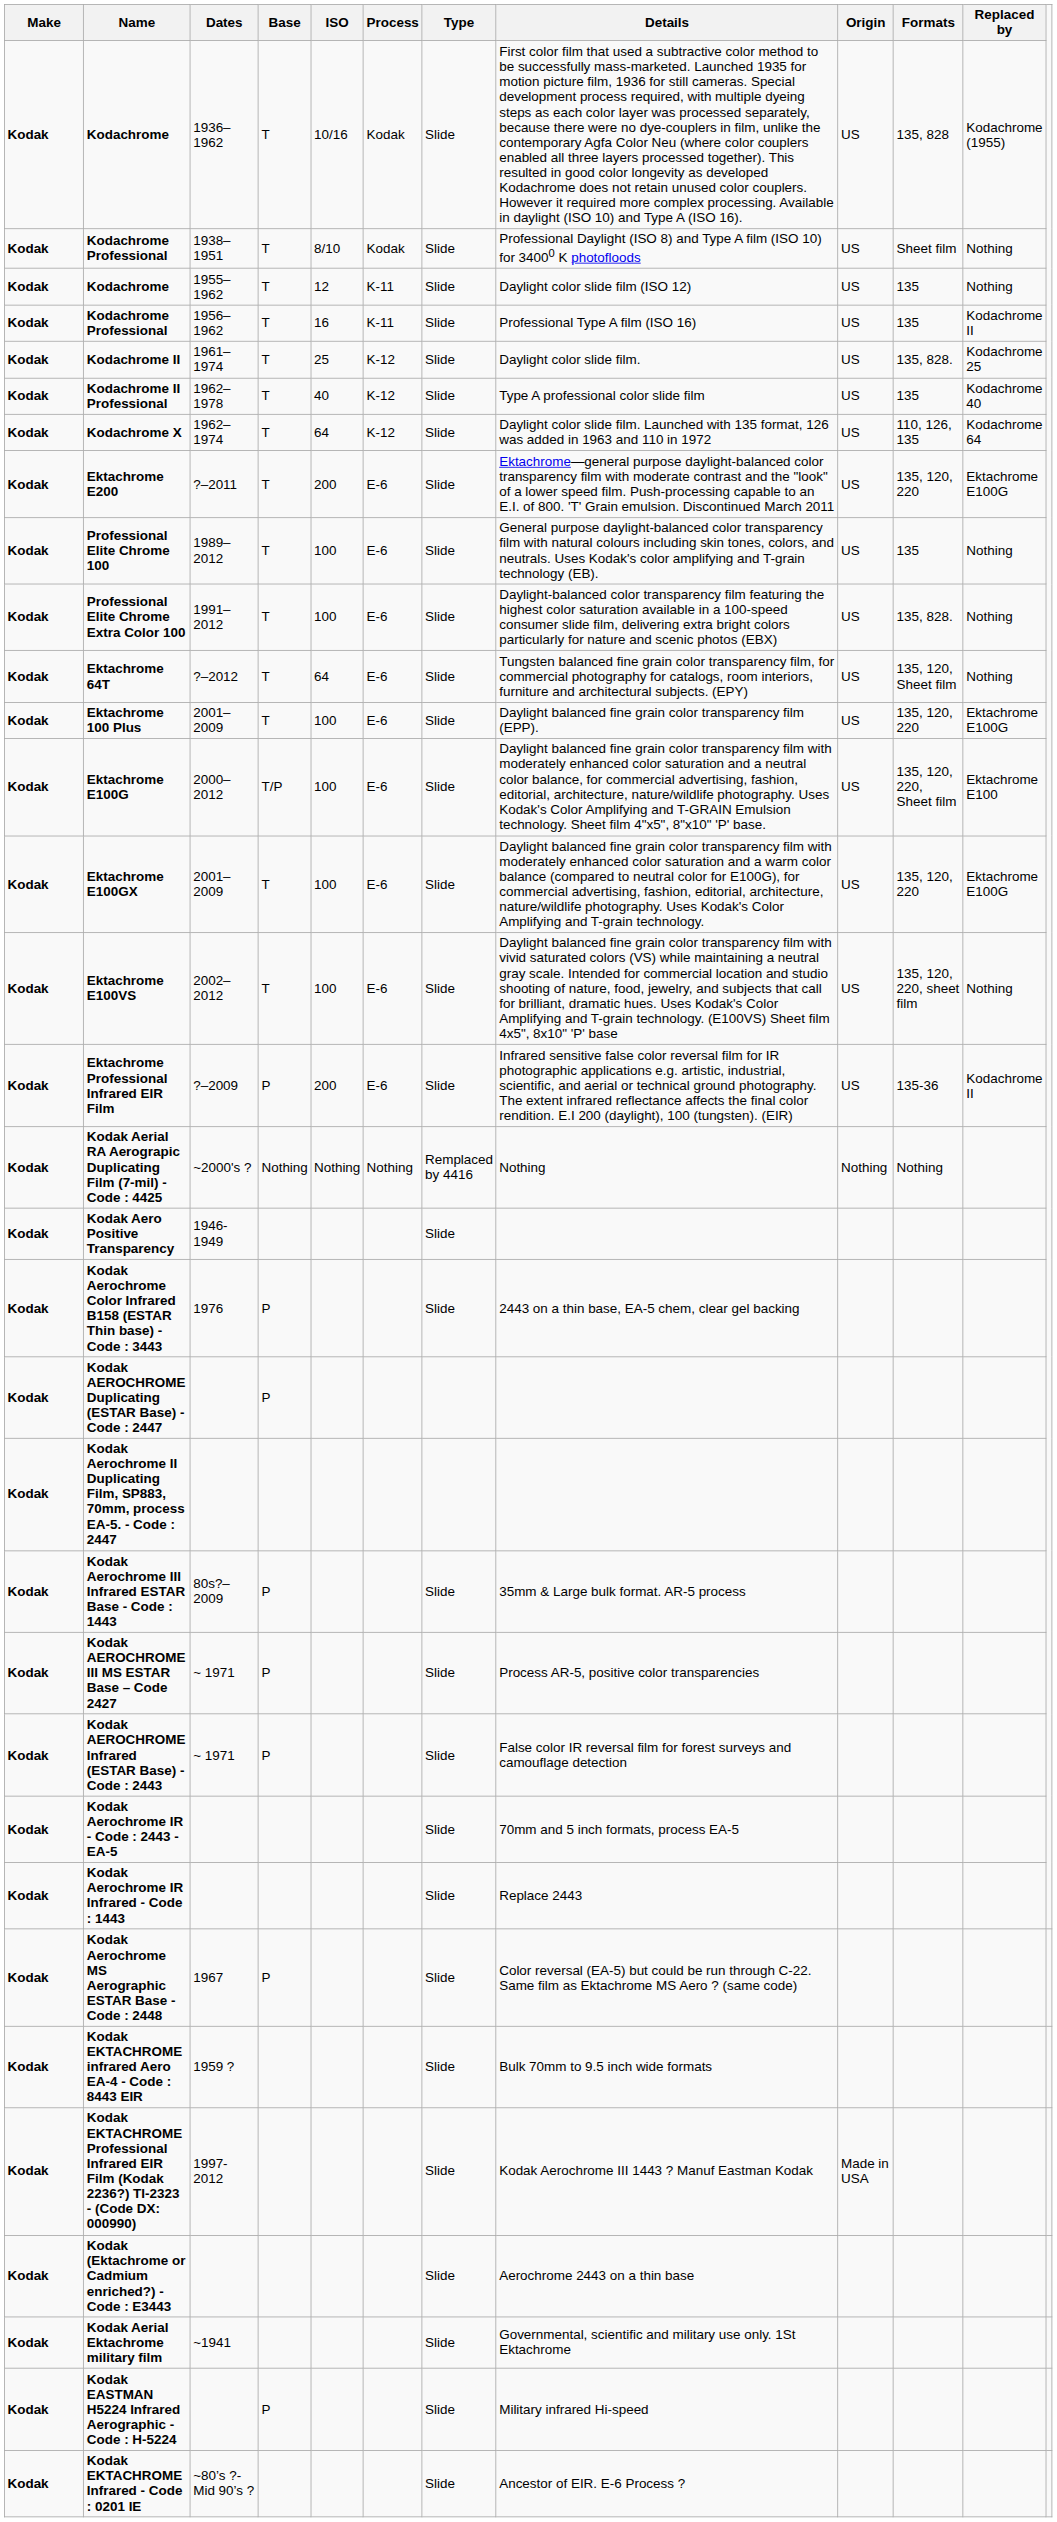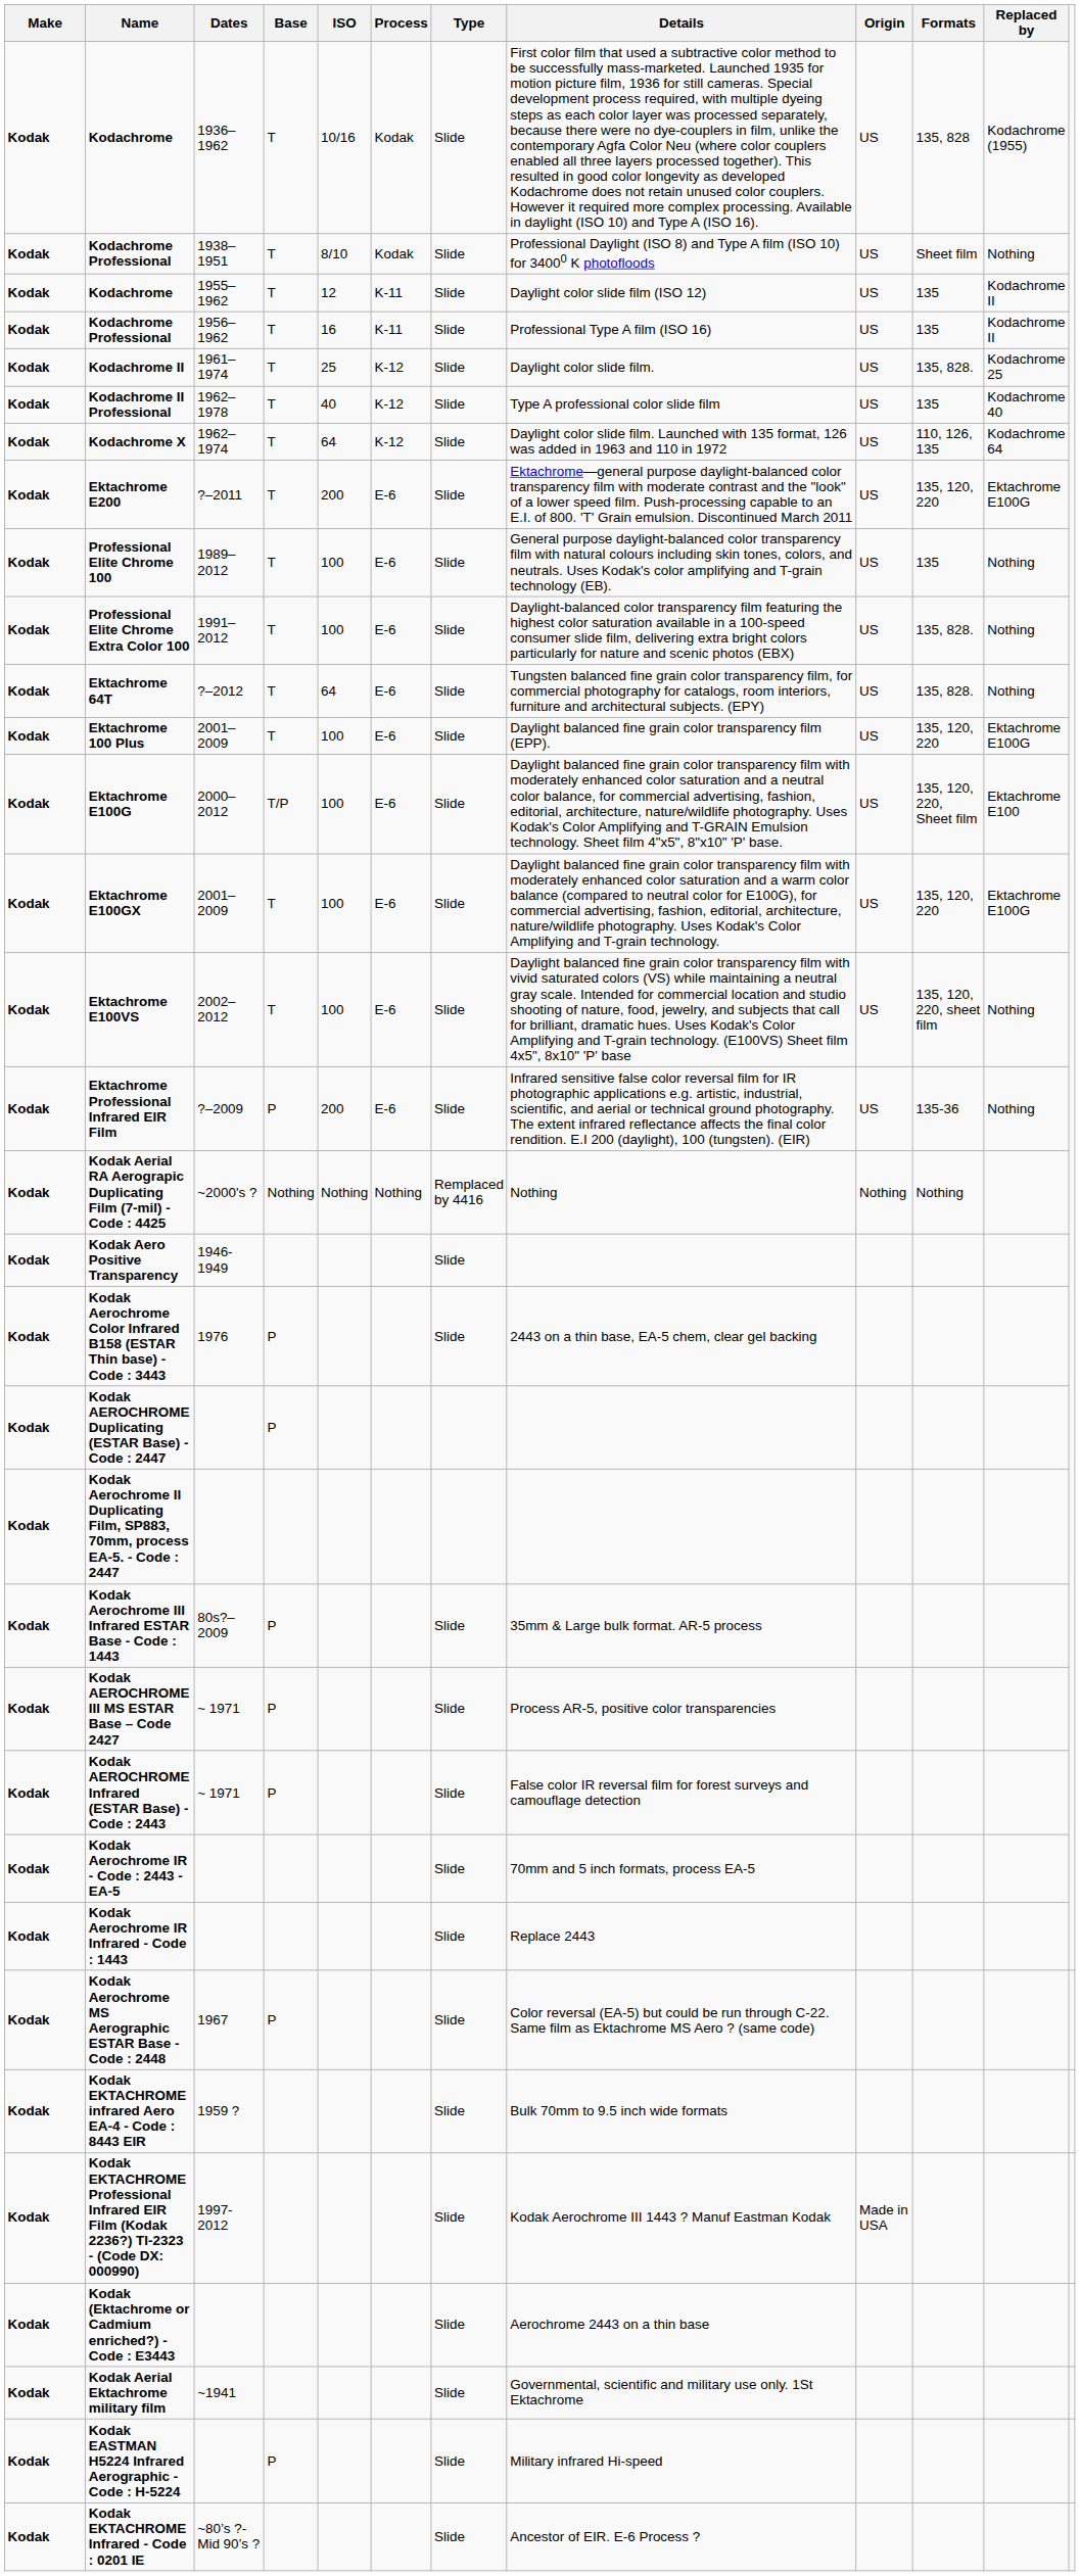Kodachrome / 1955–1962 | Replaced by: Nothing -> Kodachrome II
Ektachrome 64T | Formats: 135, 120, Sheet film -> 135, 828.
Ektachrome Professional Infrared EIR Film | Replaced by: Kodachrome II -> Nothing
